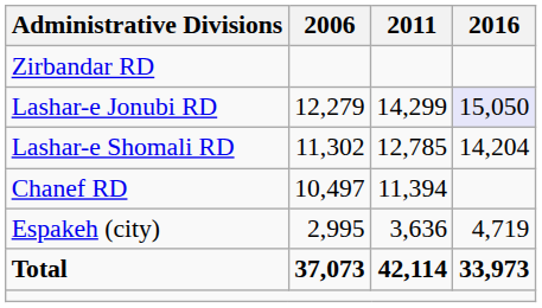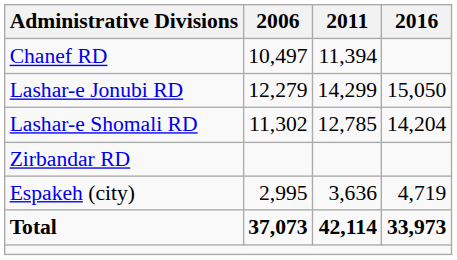rows swapped: Chanef RD <-> Zirbandar RD
Lashar-e Jonubi RD | 2016: lavender background -> no background
